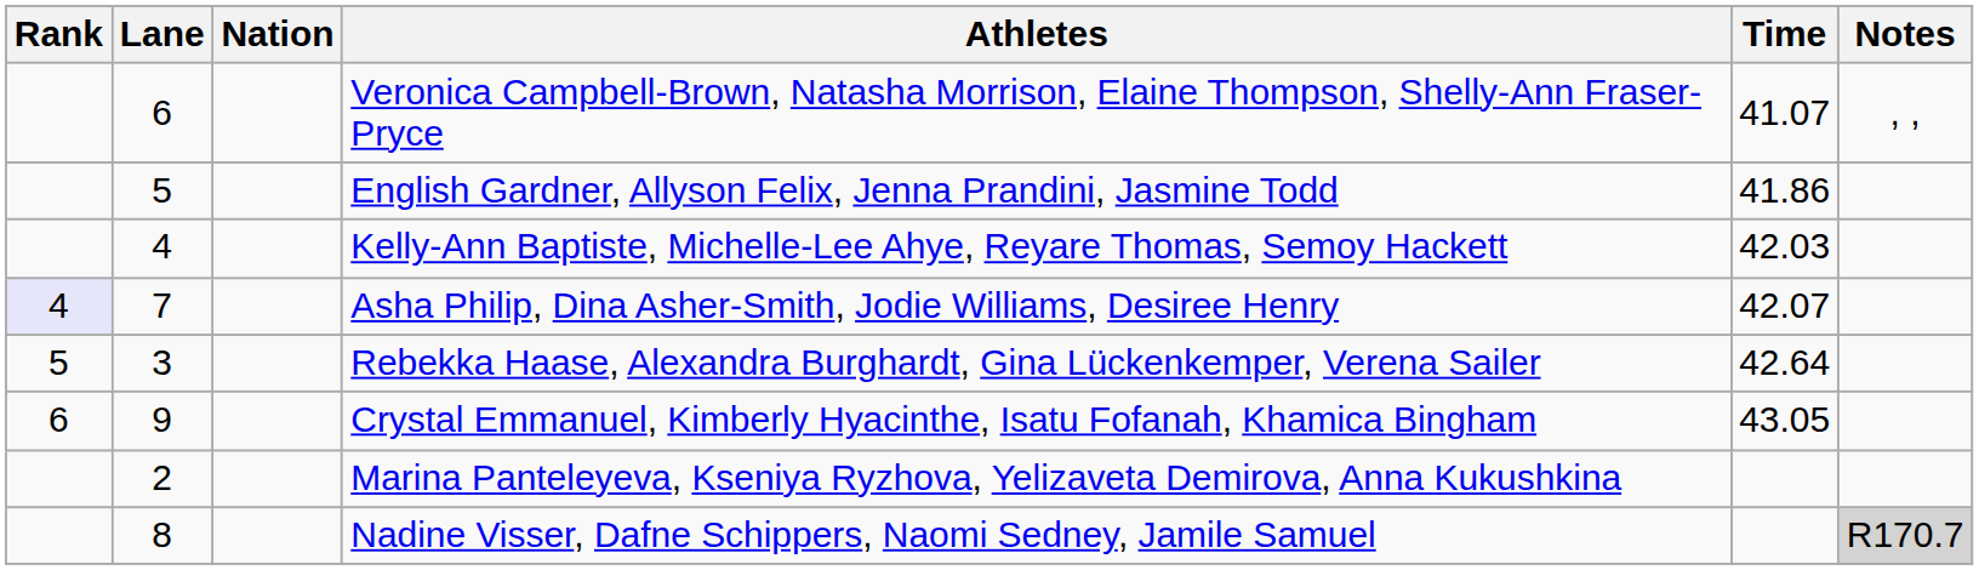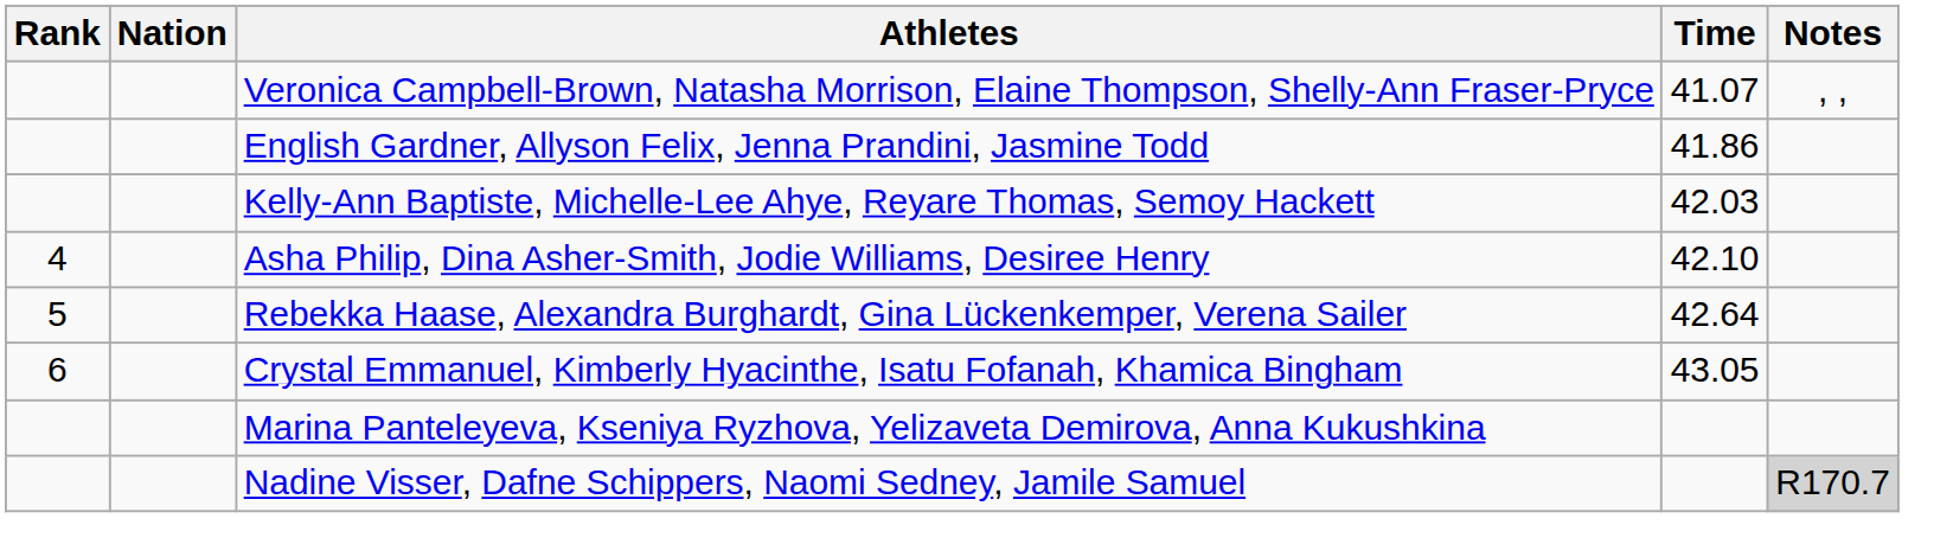- column: Lane | 6 | 5 | 4 | 7 | 3 | 9 | 2 | 8
Asha Philip, Dina Asher-Smith, Jodie Williams, Desiree Henry | Rank: lavender background -> no background
Asha Philip, Dina Asher-Smith, Jodie Williams, Desiree Henry | Time: 42.07 -> 42.10
